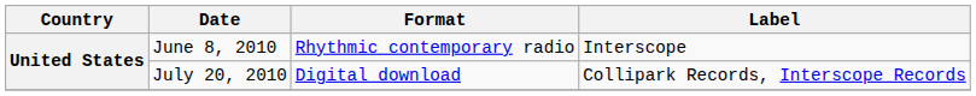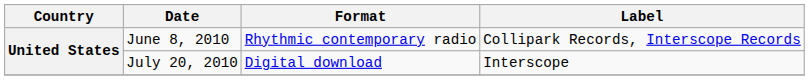June 8, 2010 | Label: Interscope -> Collipark Records, Interscope Records
July 20, 2010 | Label: Collipark Records, Interscope Records -> Interscope
